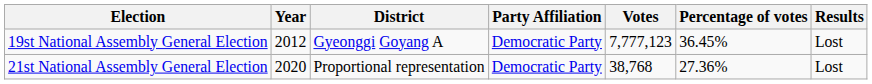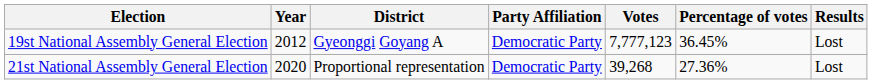21st National Assembly General Election | Votes: 38,768 -> 39,268
